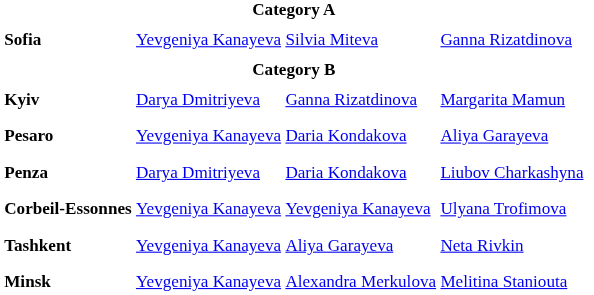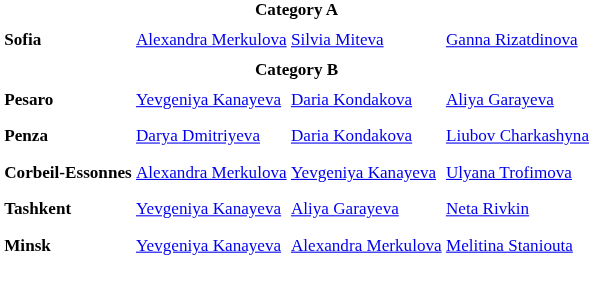Sofia | column 2: Yevgeniya Kanayeva -> Alexandra Merkulova
- row: Kyiv | Darya Dmitriyeva | Ganna Rizatdinova | Margarita Mamun
Corbeil-Essonnes | column 2: Yevgeniya Kanayeva -> Alexandra Merkulova
